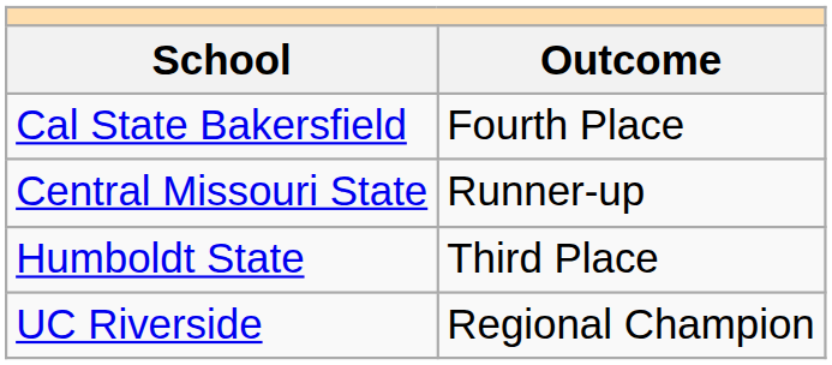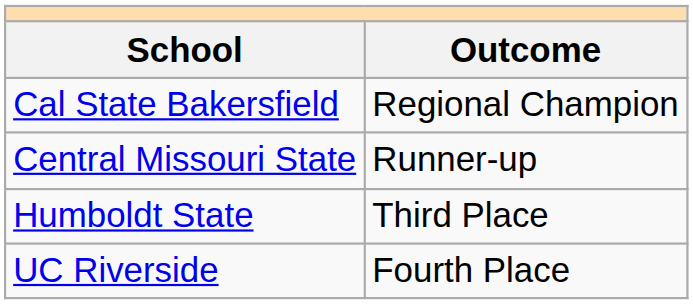Cal State Bakersfield | Outcome: Fourth Place -> Regional Champion
UC Riverside | Outcome: Regional Champion -> Fourth Place
